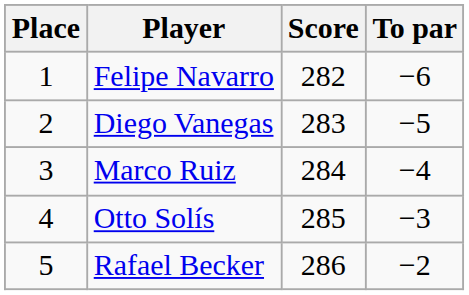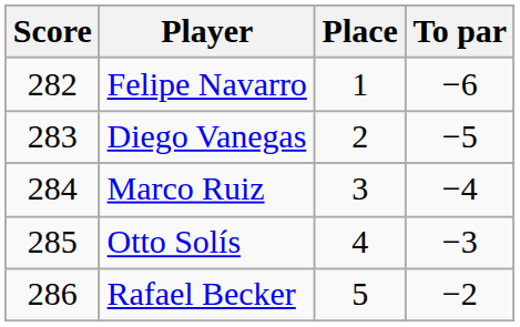columns swapped: Place <-> Score
